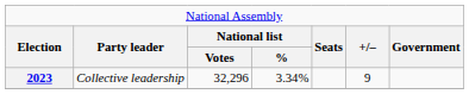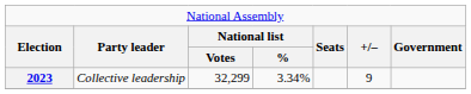2023 | column 3: 32,296 -> 32,299
